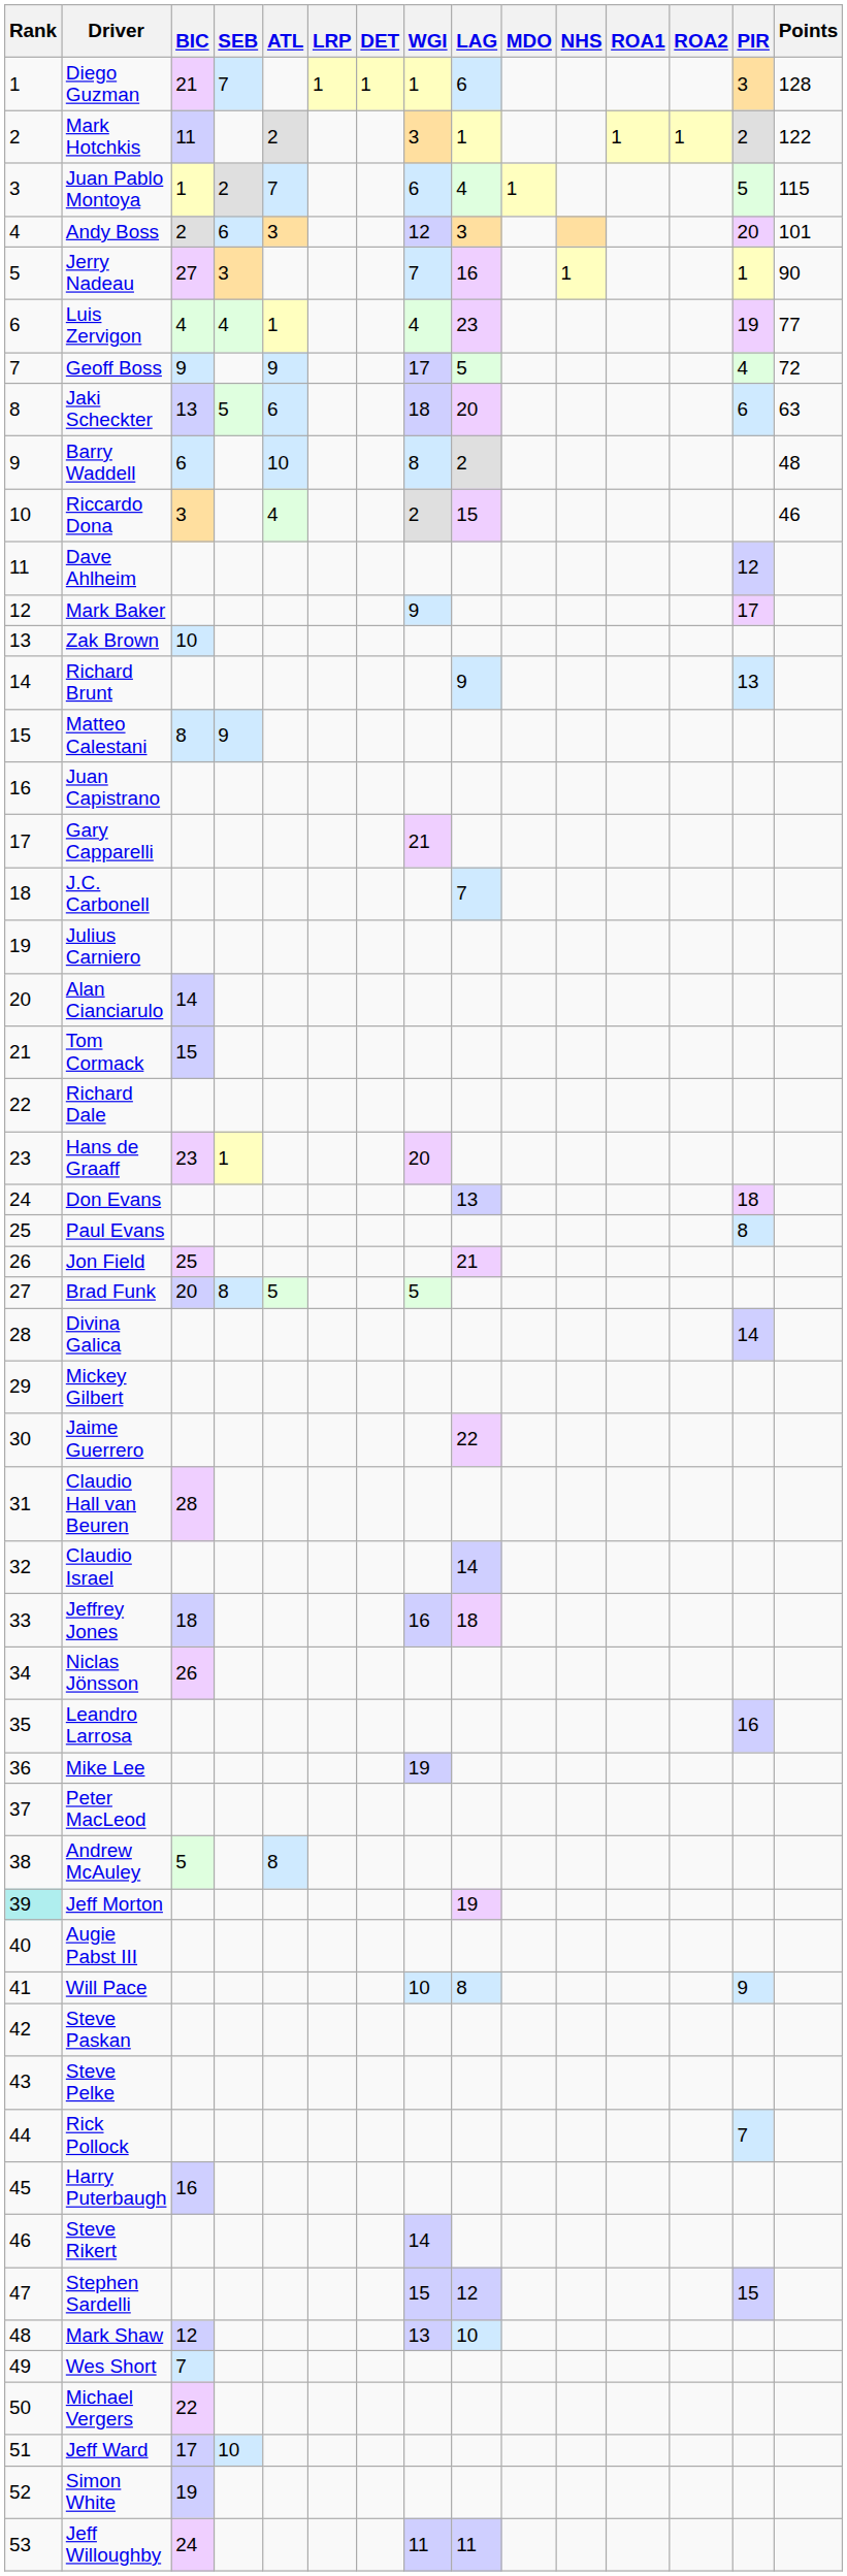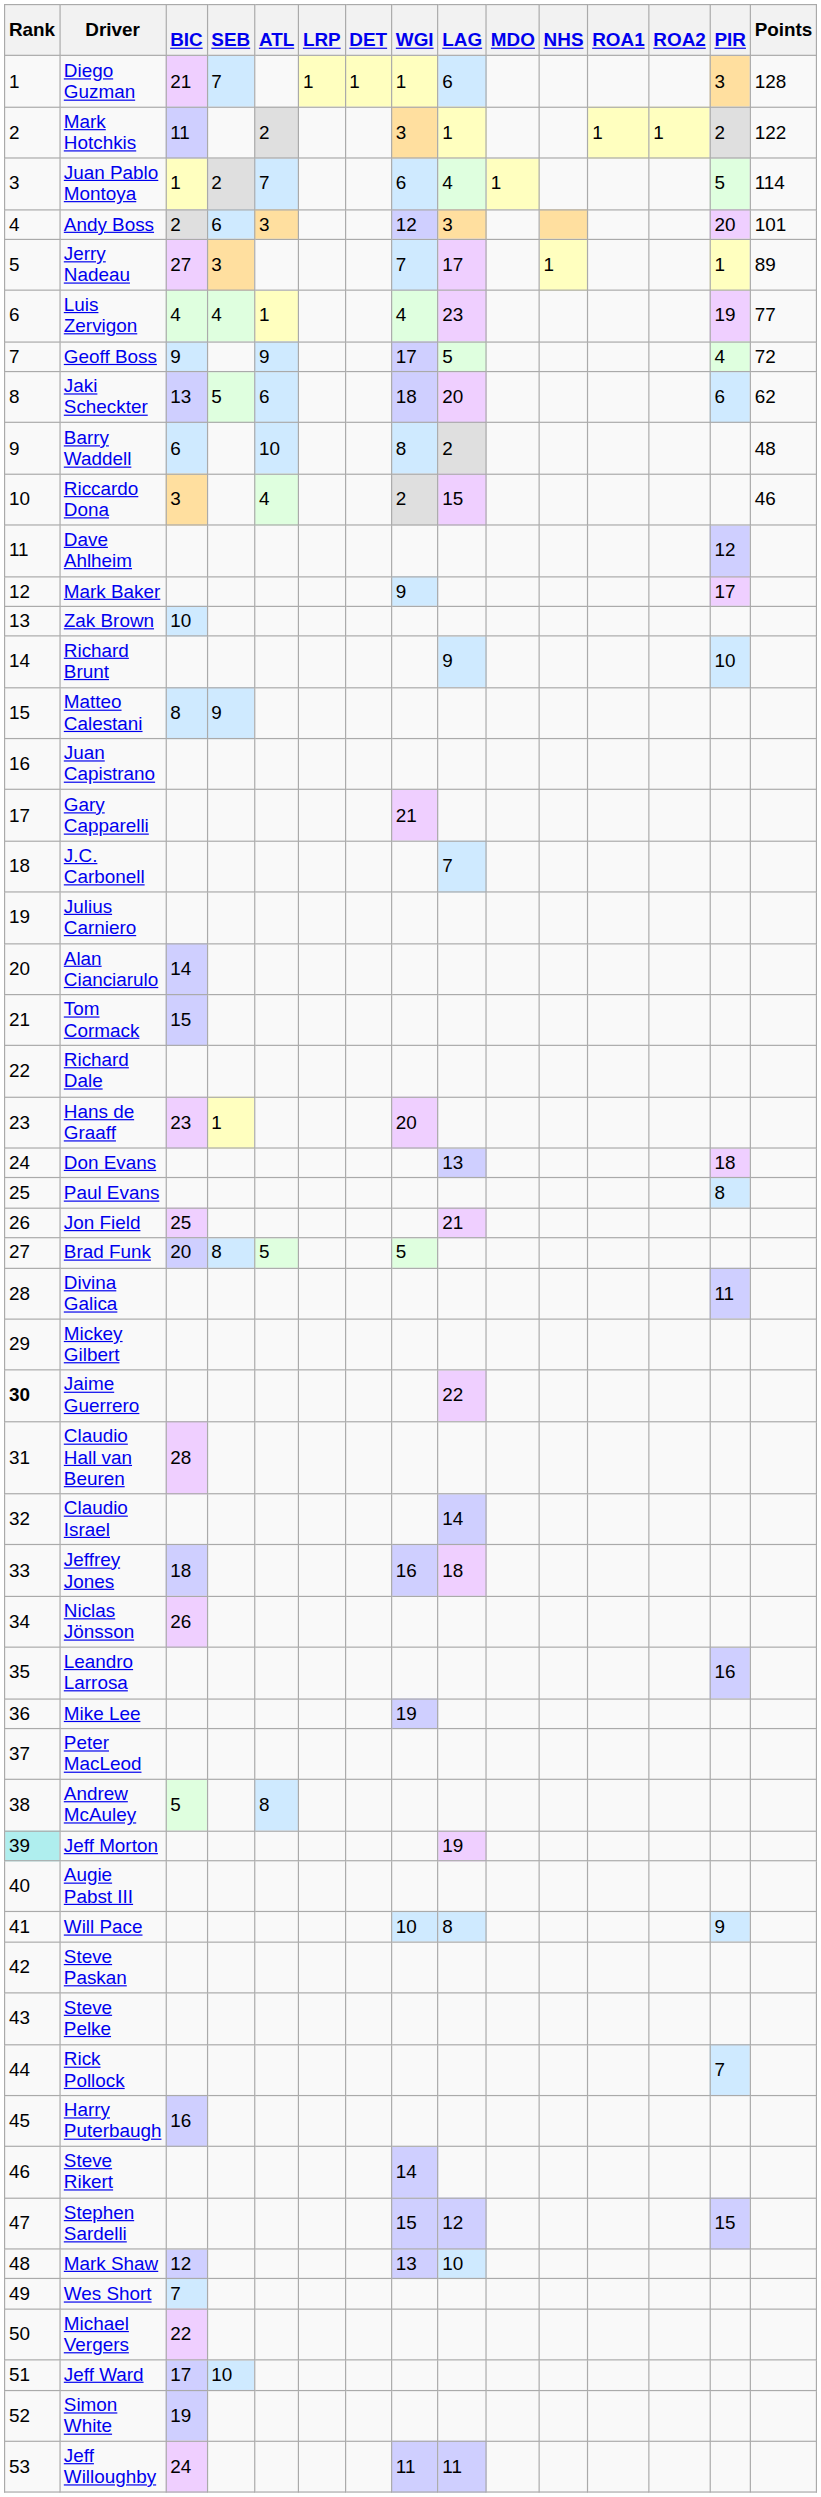Juan Pablo Montoya | Points: 115 -> 114
Jerry Nadeau | LAG: 16 -> 17
Jerry Nadeau | Points: 90 -> 89
Jaki Scheckter | Points: 63 -> 62
Richard Brunt | PIR: 13 -> 10
Divina Galica | PIR: 14 -> 11
Jaime Guerrero | Rank: normal -> bold
